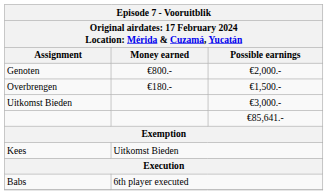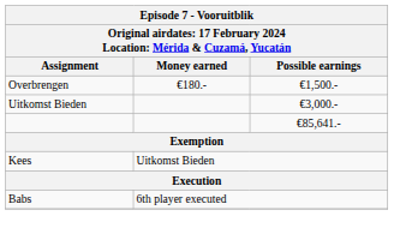- row: Genoten | €800.- | €2,000.-
